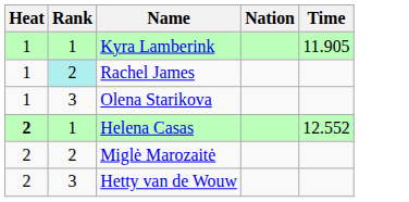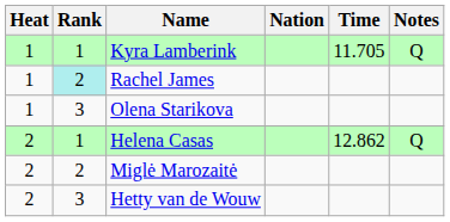+ column: Notes | Q | Q
Kyra Lamberink | Time: 11.905 -> 11.705
Helena Casas | Heat: bold -> normal
Helena Casas | Time: 12.552 -> 12.862
